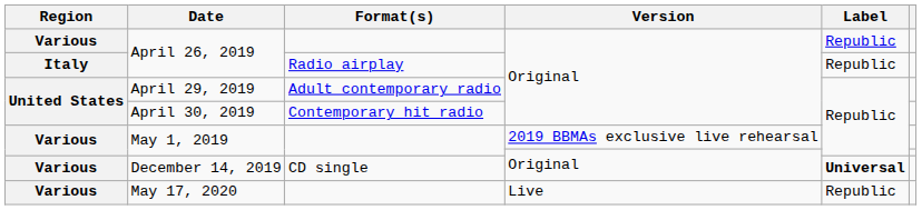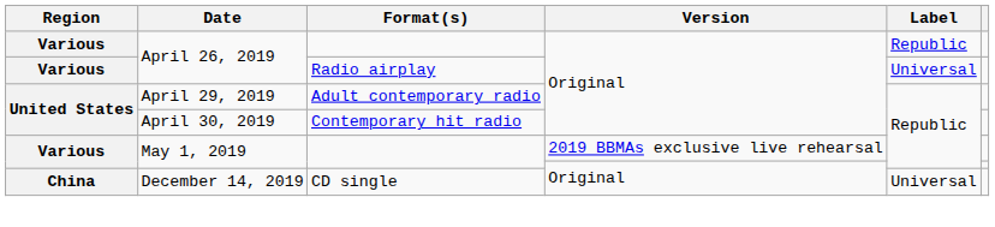April 26, 2019 / Radio airplay | Region: Italy -> Various
April 26, 2019 / Radio airplay | Label: Republic -> Universal
December 14, 2019 | Region: Various -> China
December 14, 2019 | Label: bold -> normal
- row: Various | May 17, 2020 | Live | Republic
